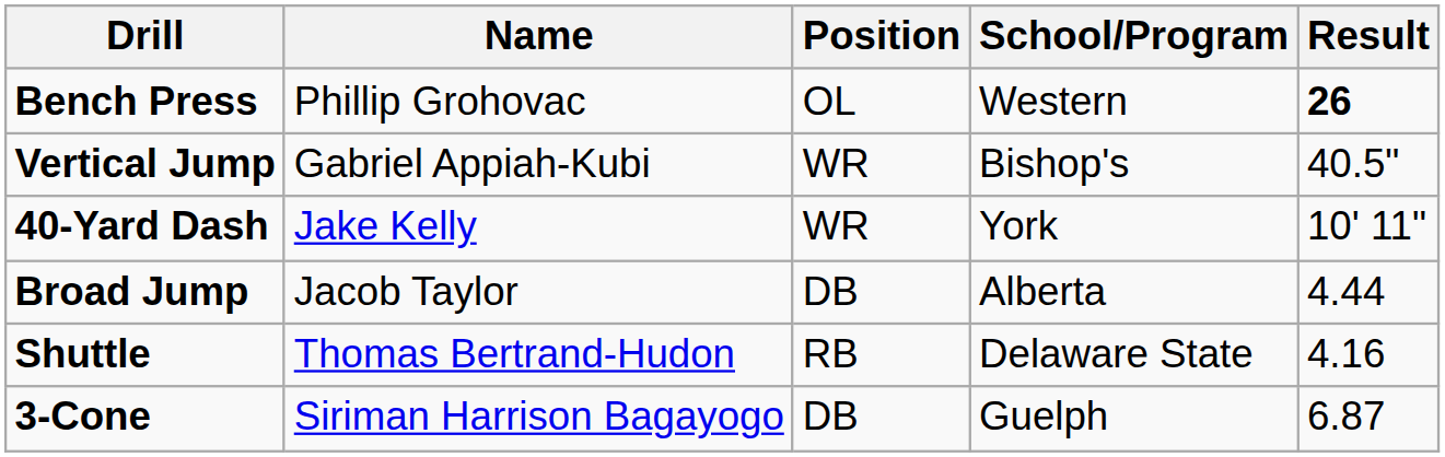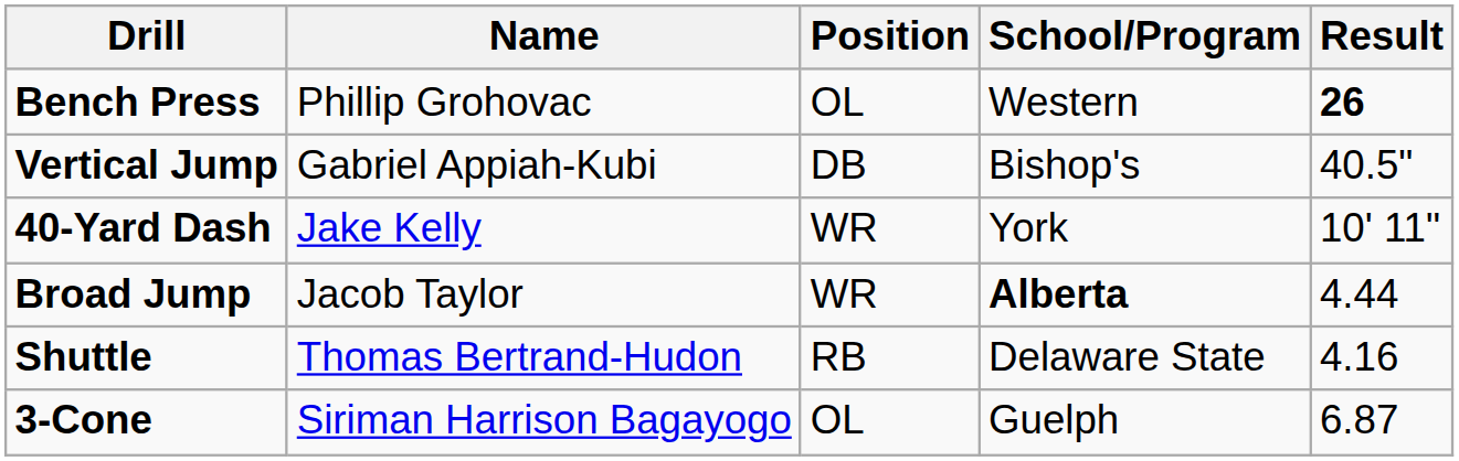Vertical Jump | Position: WR -> DB
Broad Jump | Position: DB -> WR
Broad Jump | School/Program: normal -> bold
3-Cone | Position: DB -> OL
